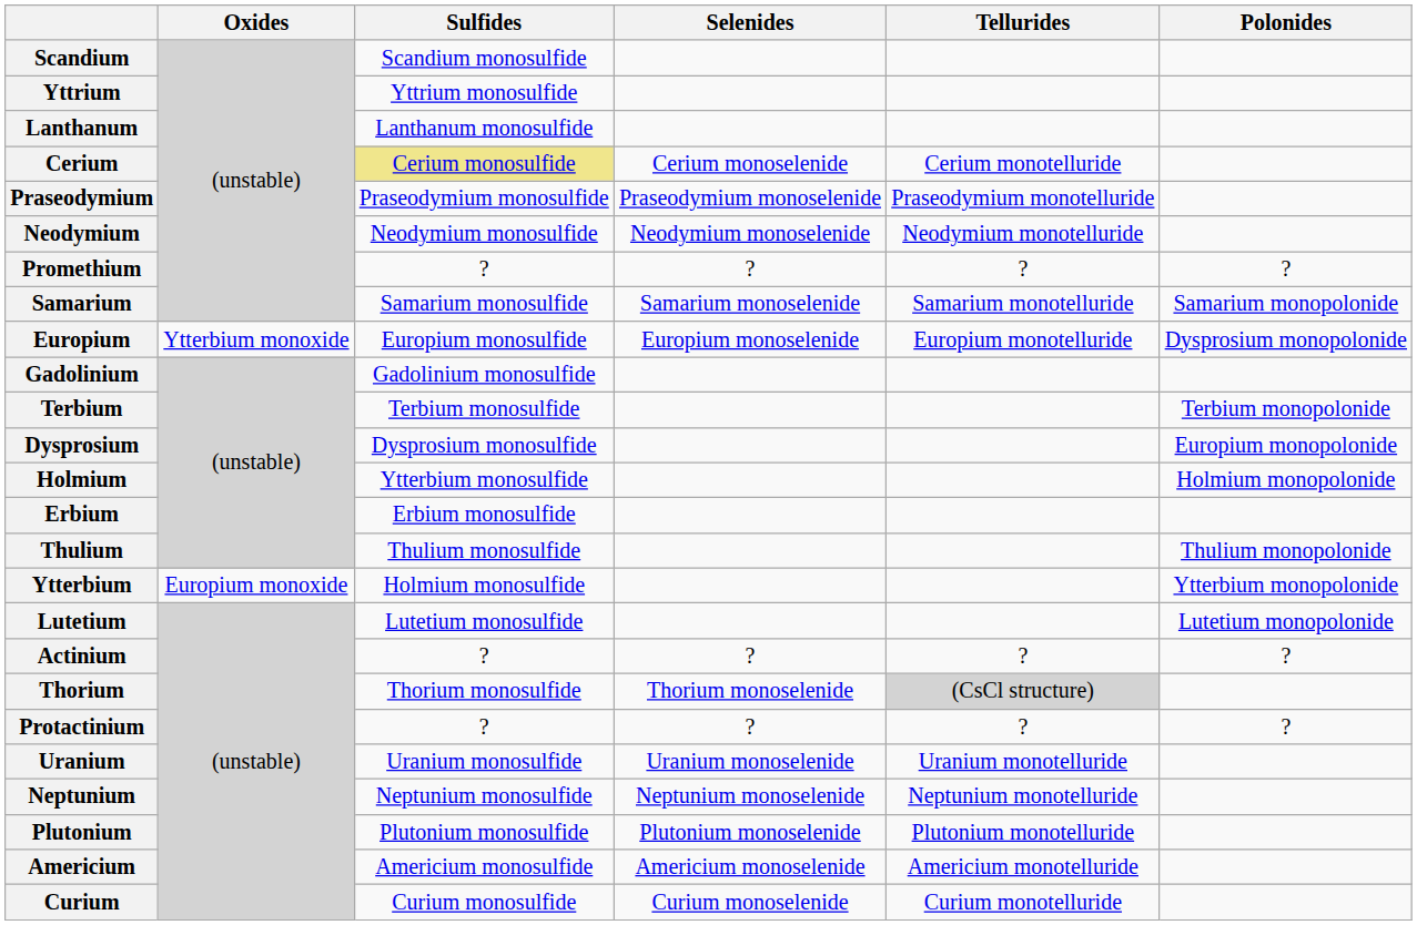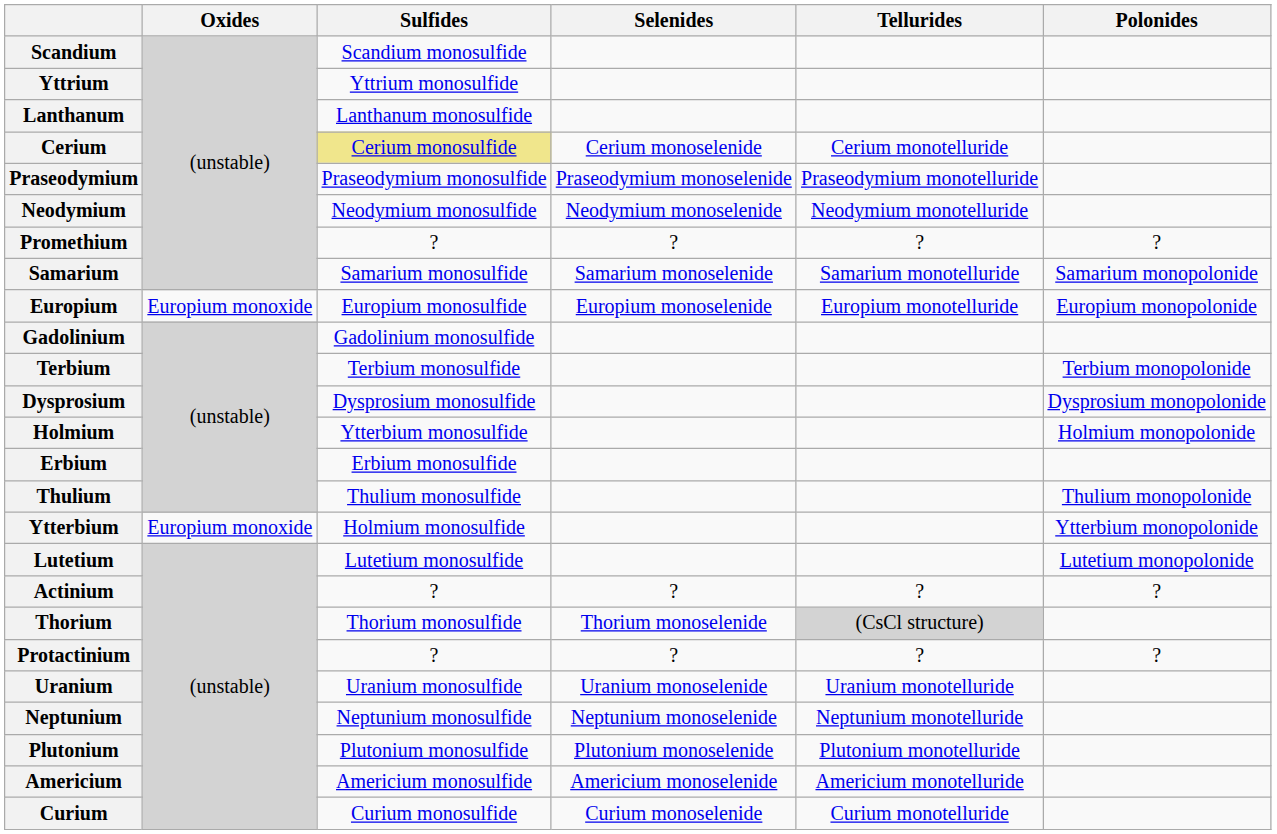Europium | Oxides: Ytterbium monoxide -> Europium monoxide
Europium | Polonides: Dysprosium monopolonide -> Europium monopolonide
Dysprosium | Polonides: Europium monopolonide -> Dysprosium monopolonide
